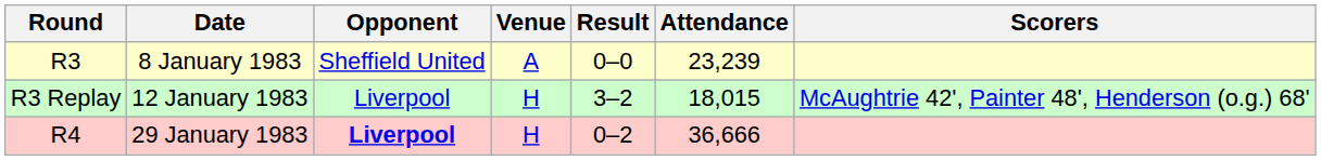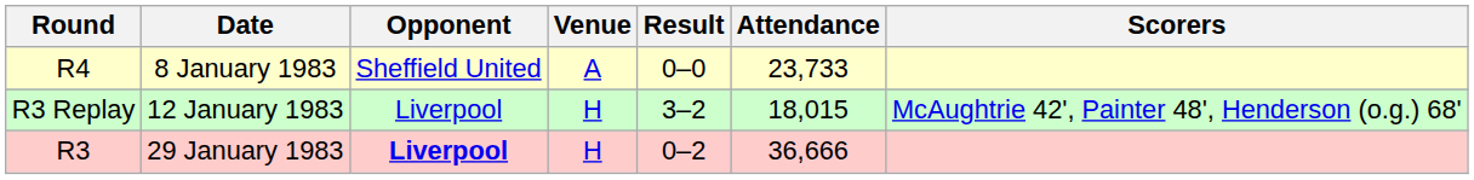8 January 1983 | Round: R3 -> R4
8 January 1983 | Attendance: 23,239 -> 23,733
29 January 1983 | Round: R4 -> R3
